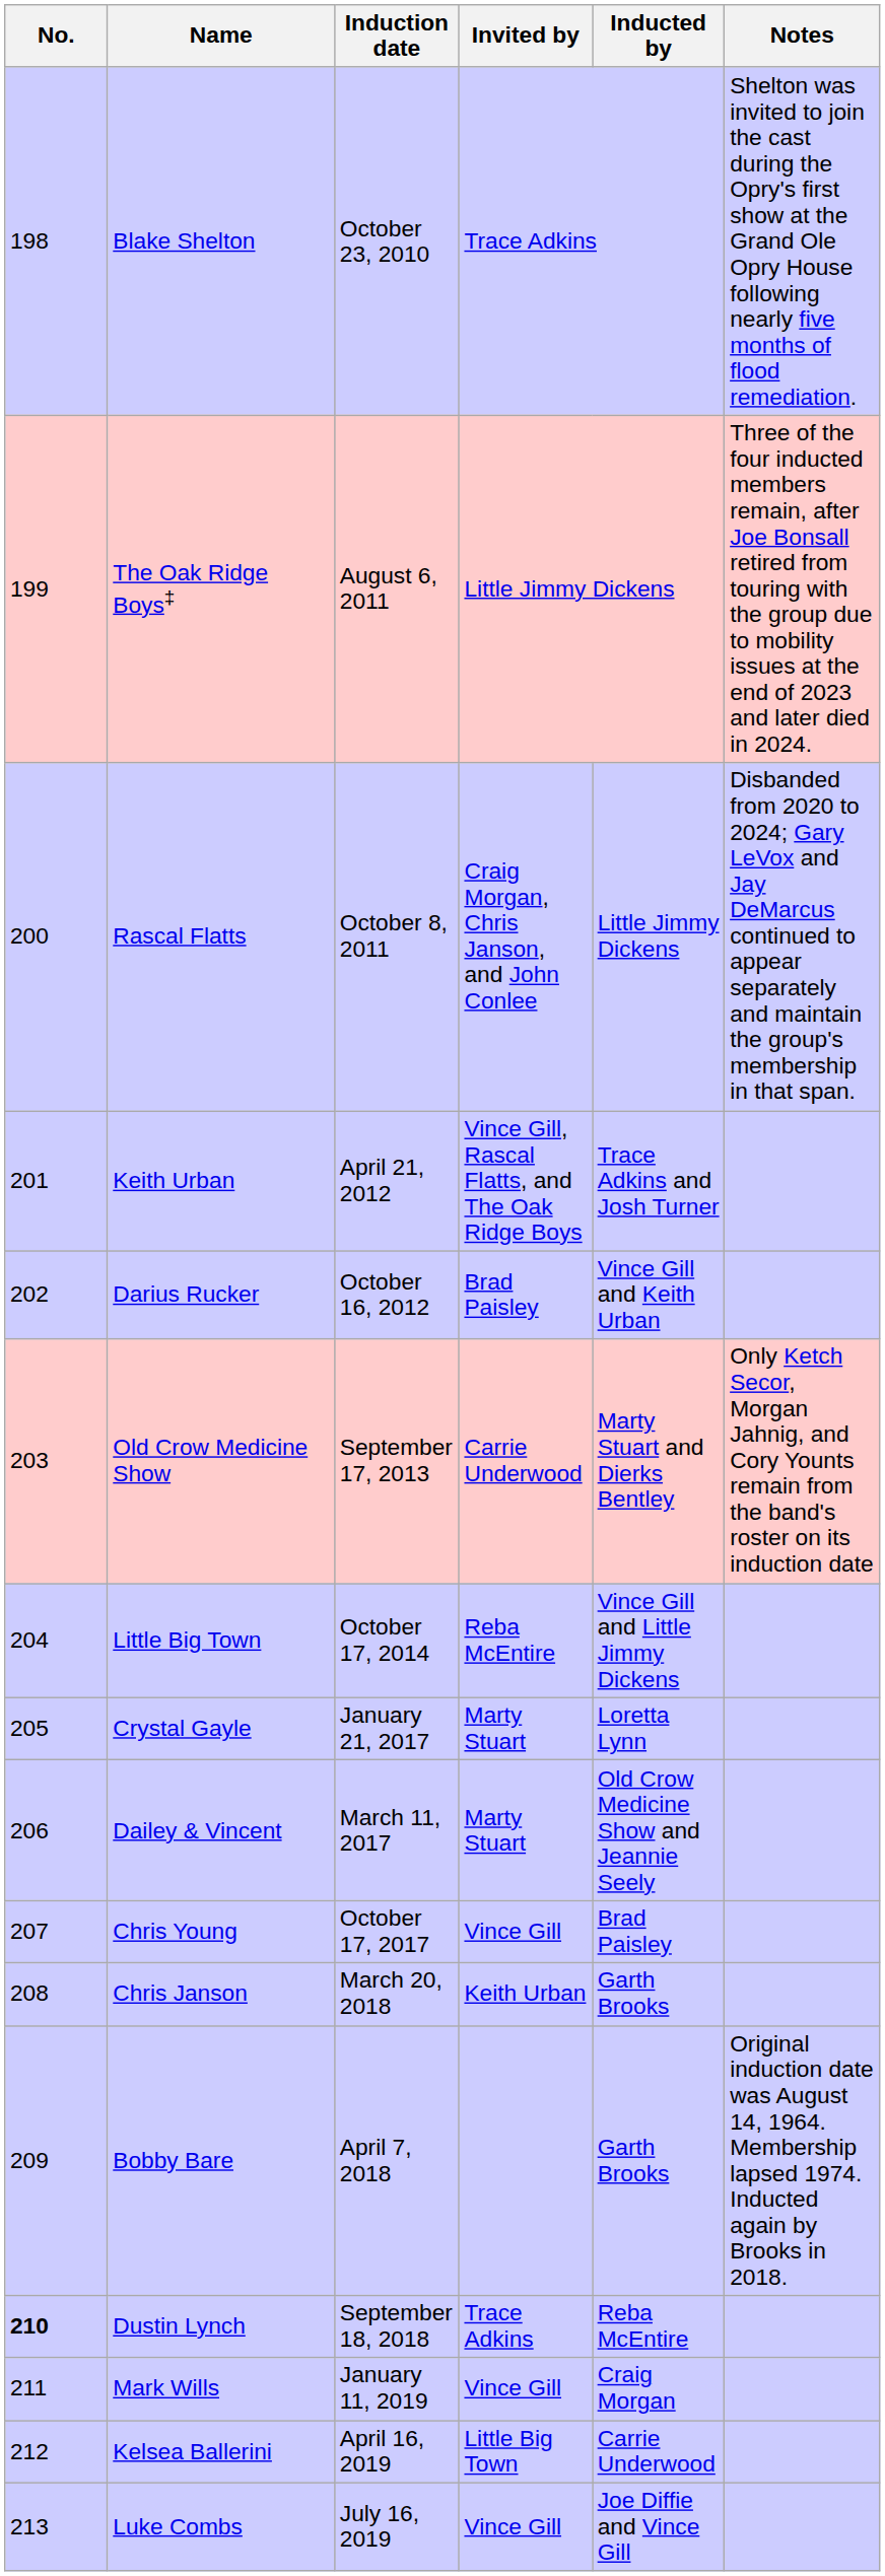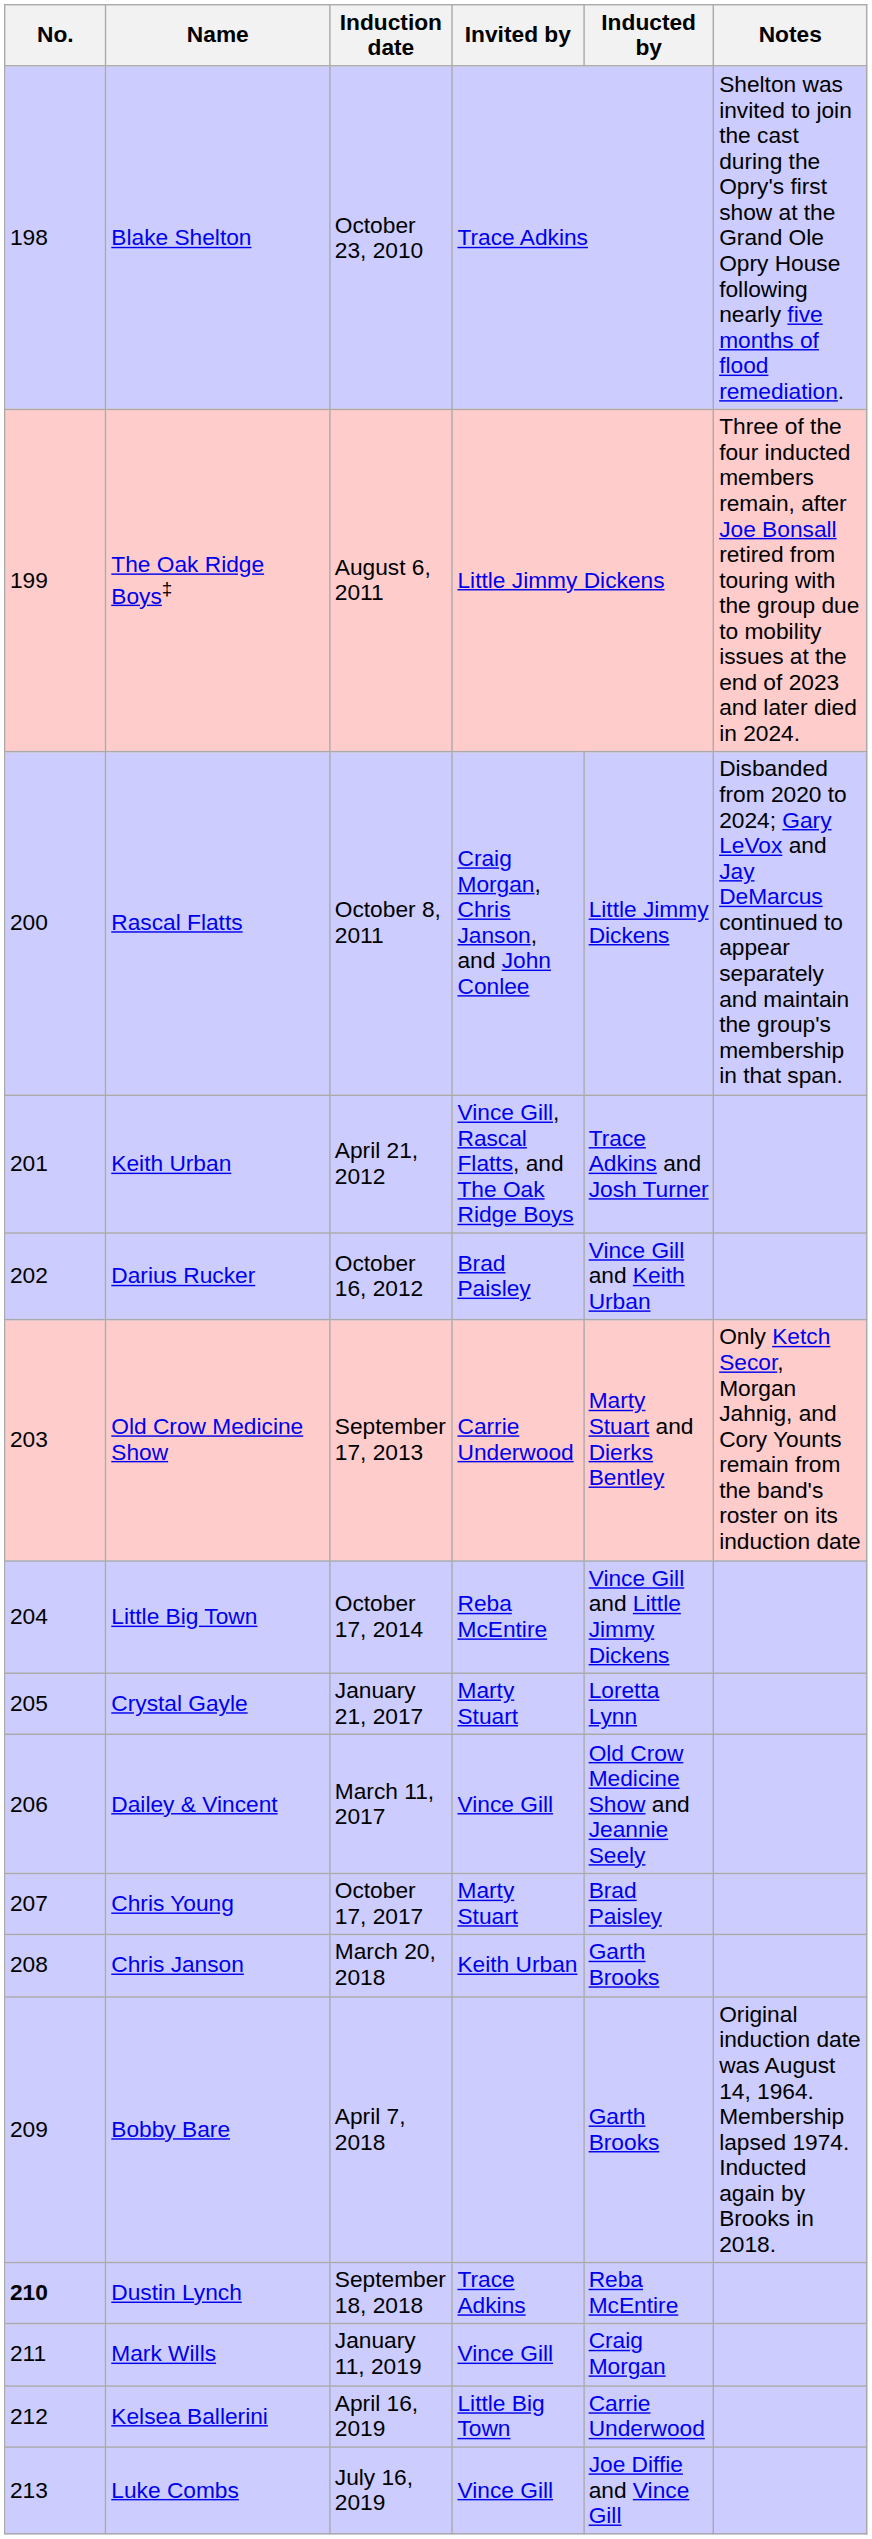Dailey & Vincent | Invited by: Marty Stuart -> Vince Gill
Chris Young | Invited by: Vince Gill -> Marty Stuart
